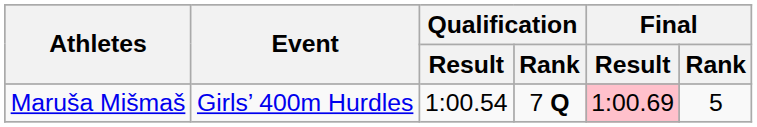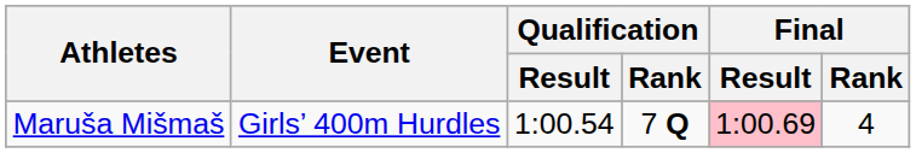Maruša Mišmaš | Final / Rank: 5 -> 4
